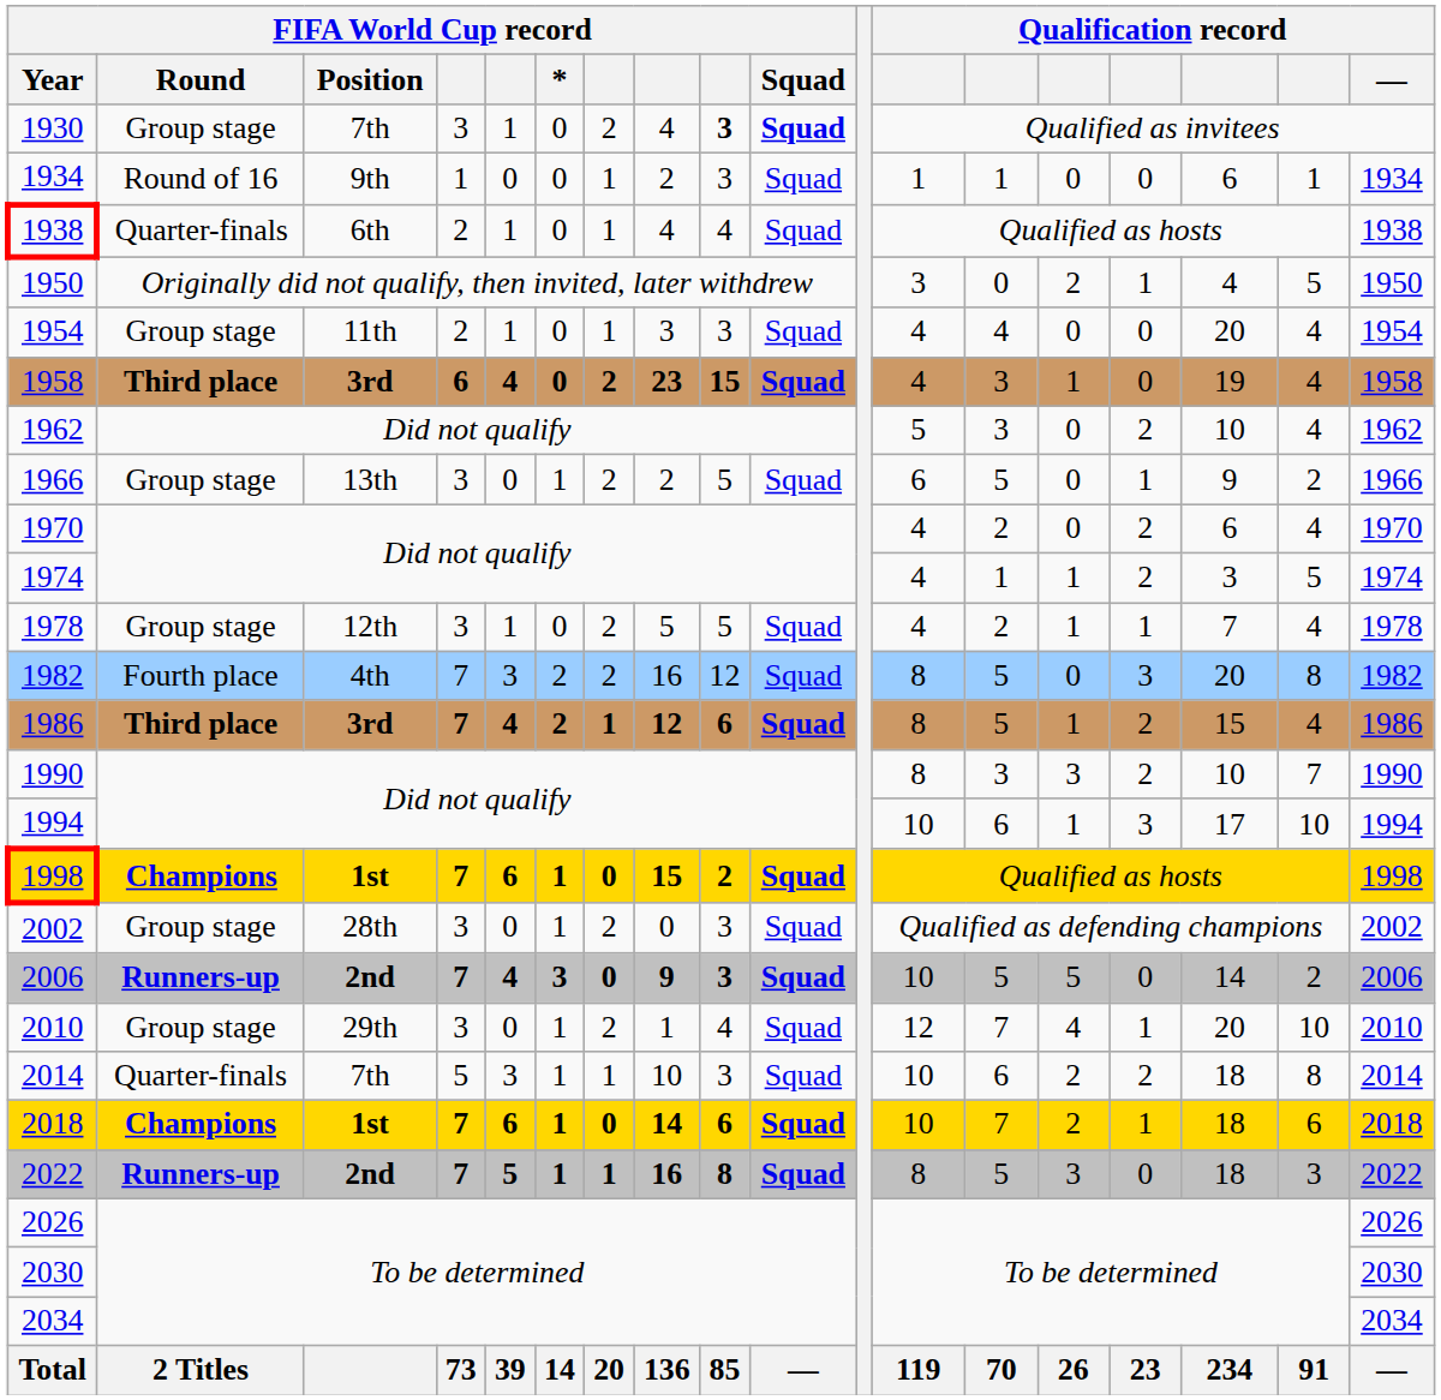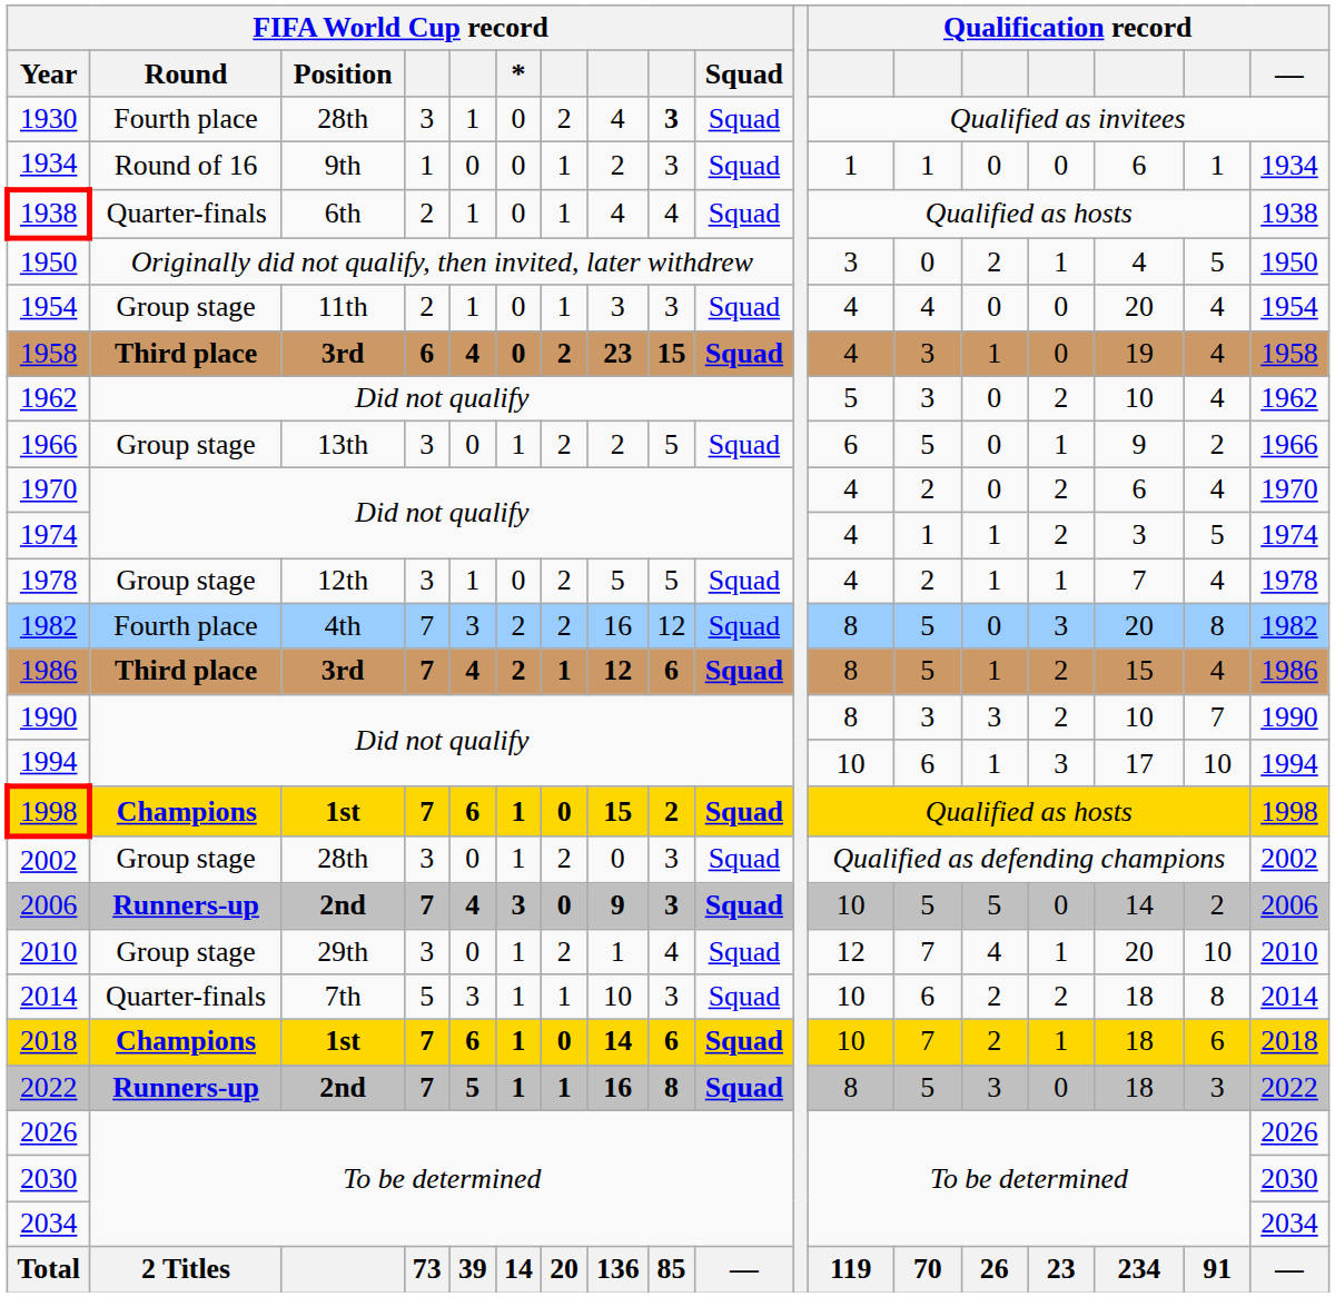1930 | FIFA World Cup record / Round: Group stage -> Fourth place
1930 | FIFA World Cup record / Position: 7th -> 28th
1930 | FIFA World Cup record / Squad: bold -> normal
